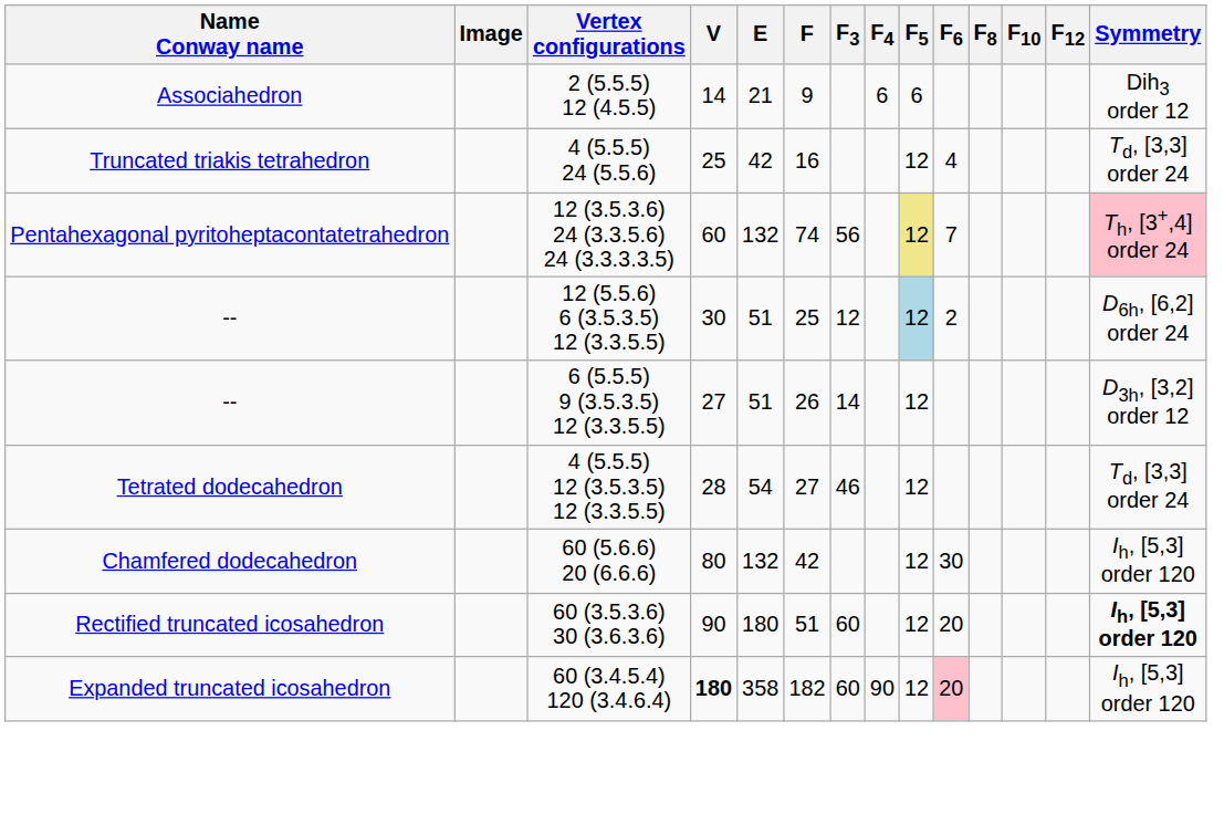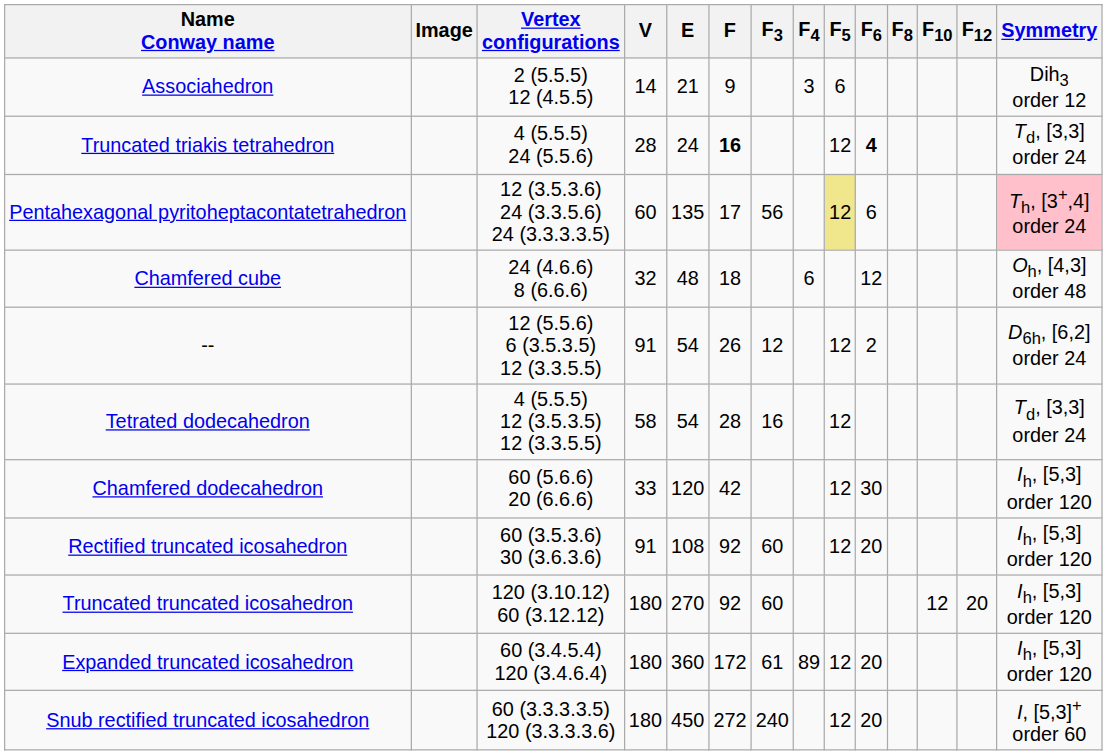Associahedron | F4: 6 -> 3
Truncated triakis tetrahedron | V: 25 -> 28
Truncated triakis tetrahedron | E: 42 -> 24
Truncated triakis tetrahedron | F: normal -> bold
Truncated triakis tetrahedron | F6: normal -> bold
Pentahexagonal pyritoheptacontatetrahedron | E: 132 -> 135
Pentahexagonal pyritoheptacontatetrahedron | F: 74 -> 17
Pentahexagonal pyritoheptacontatetrahedron | F6: 7 -> 6
+ row: Chamfered cube | 24 (4.6.6) 8 (6.6.6) | 32 | 48 | 18 | 6 | 12 | Oh, [4,3] order 48
-- / 12 (5.5.6) 6 (3.5.3.5) 12 (3.3.5.5) | V: 30 -> 91
-- / 12 (5.5.6) 6 (3.5.3.5) 12 (3.3.5.5) | E: 51 -> 54
-- / 12 (5.5.6) 6 (3.5.3.5) 12 (3.3.5.5) | F: 25 -> 26
-- / 12 (5.5.6) 6 (3.5.3.5) 12 (3.3.5.5) | F5: lightblue background -> no background
- row: -- | 6 (5.5.5) 9 (3.5.3.5) 12 (3.3.5.5) | 27 | 51 | 26 | 14 | 12 | D3h, [3,2] order 12
Tetrated dodecahedron | V: 28 -> 58
Tetrated dodecahedron | F: 27 -> 28
Tetrated dodecahedron | F3: 46 -> 16
Chamfered dodecahedron | V: 80 -> 33
Chamfered dodecahedron | E: 132 -> 120
Rectified truncated icosahedron | V: 90 -> 91
Rectified truncated icosahedron | E: 180 -> 108
Rectified truncated icosahedron | F: 51 -> 92
Rectified truncated icosahedron | Symmetry: bold -> normal
+ row: Truncated truncated icosahedron | 120 (3.10.12) 60 (3.12.12) | 180 | 270 | 92 | 60 | 12 | 20 | Ih, [5,3] order 120
Expanded truncated icosahedron | V: bold -> normal
Expanded truncated icosahedron | E: 358 -> 360
Expanded truncated icosahedron | F: 182 -> 172
Expanded truncated icosahedron | F3: 60 -> 61
Expanded truncated icosahedron | F4: 90 -> 89
Expanded truncated icosahedron | F6: pink background -> no background
+ row: Snub rectified truncated icosahedron | 60 (3.3.3.3.5) 120 (3.3.3.3.6) | 180 | 450 | 272 | 240 | 12 | 20 | I, [5,3]+ order 60
